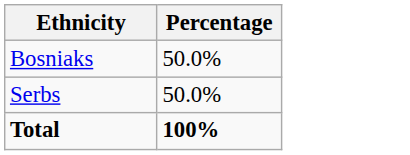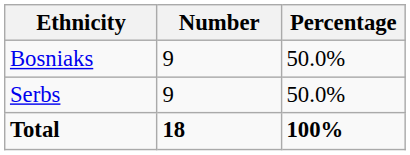+ column: Number | 9 | 9 | 18
